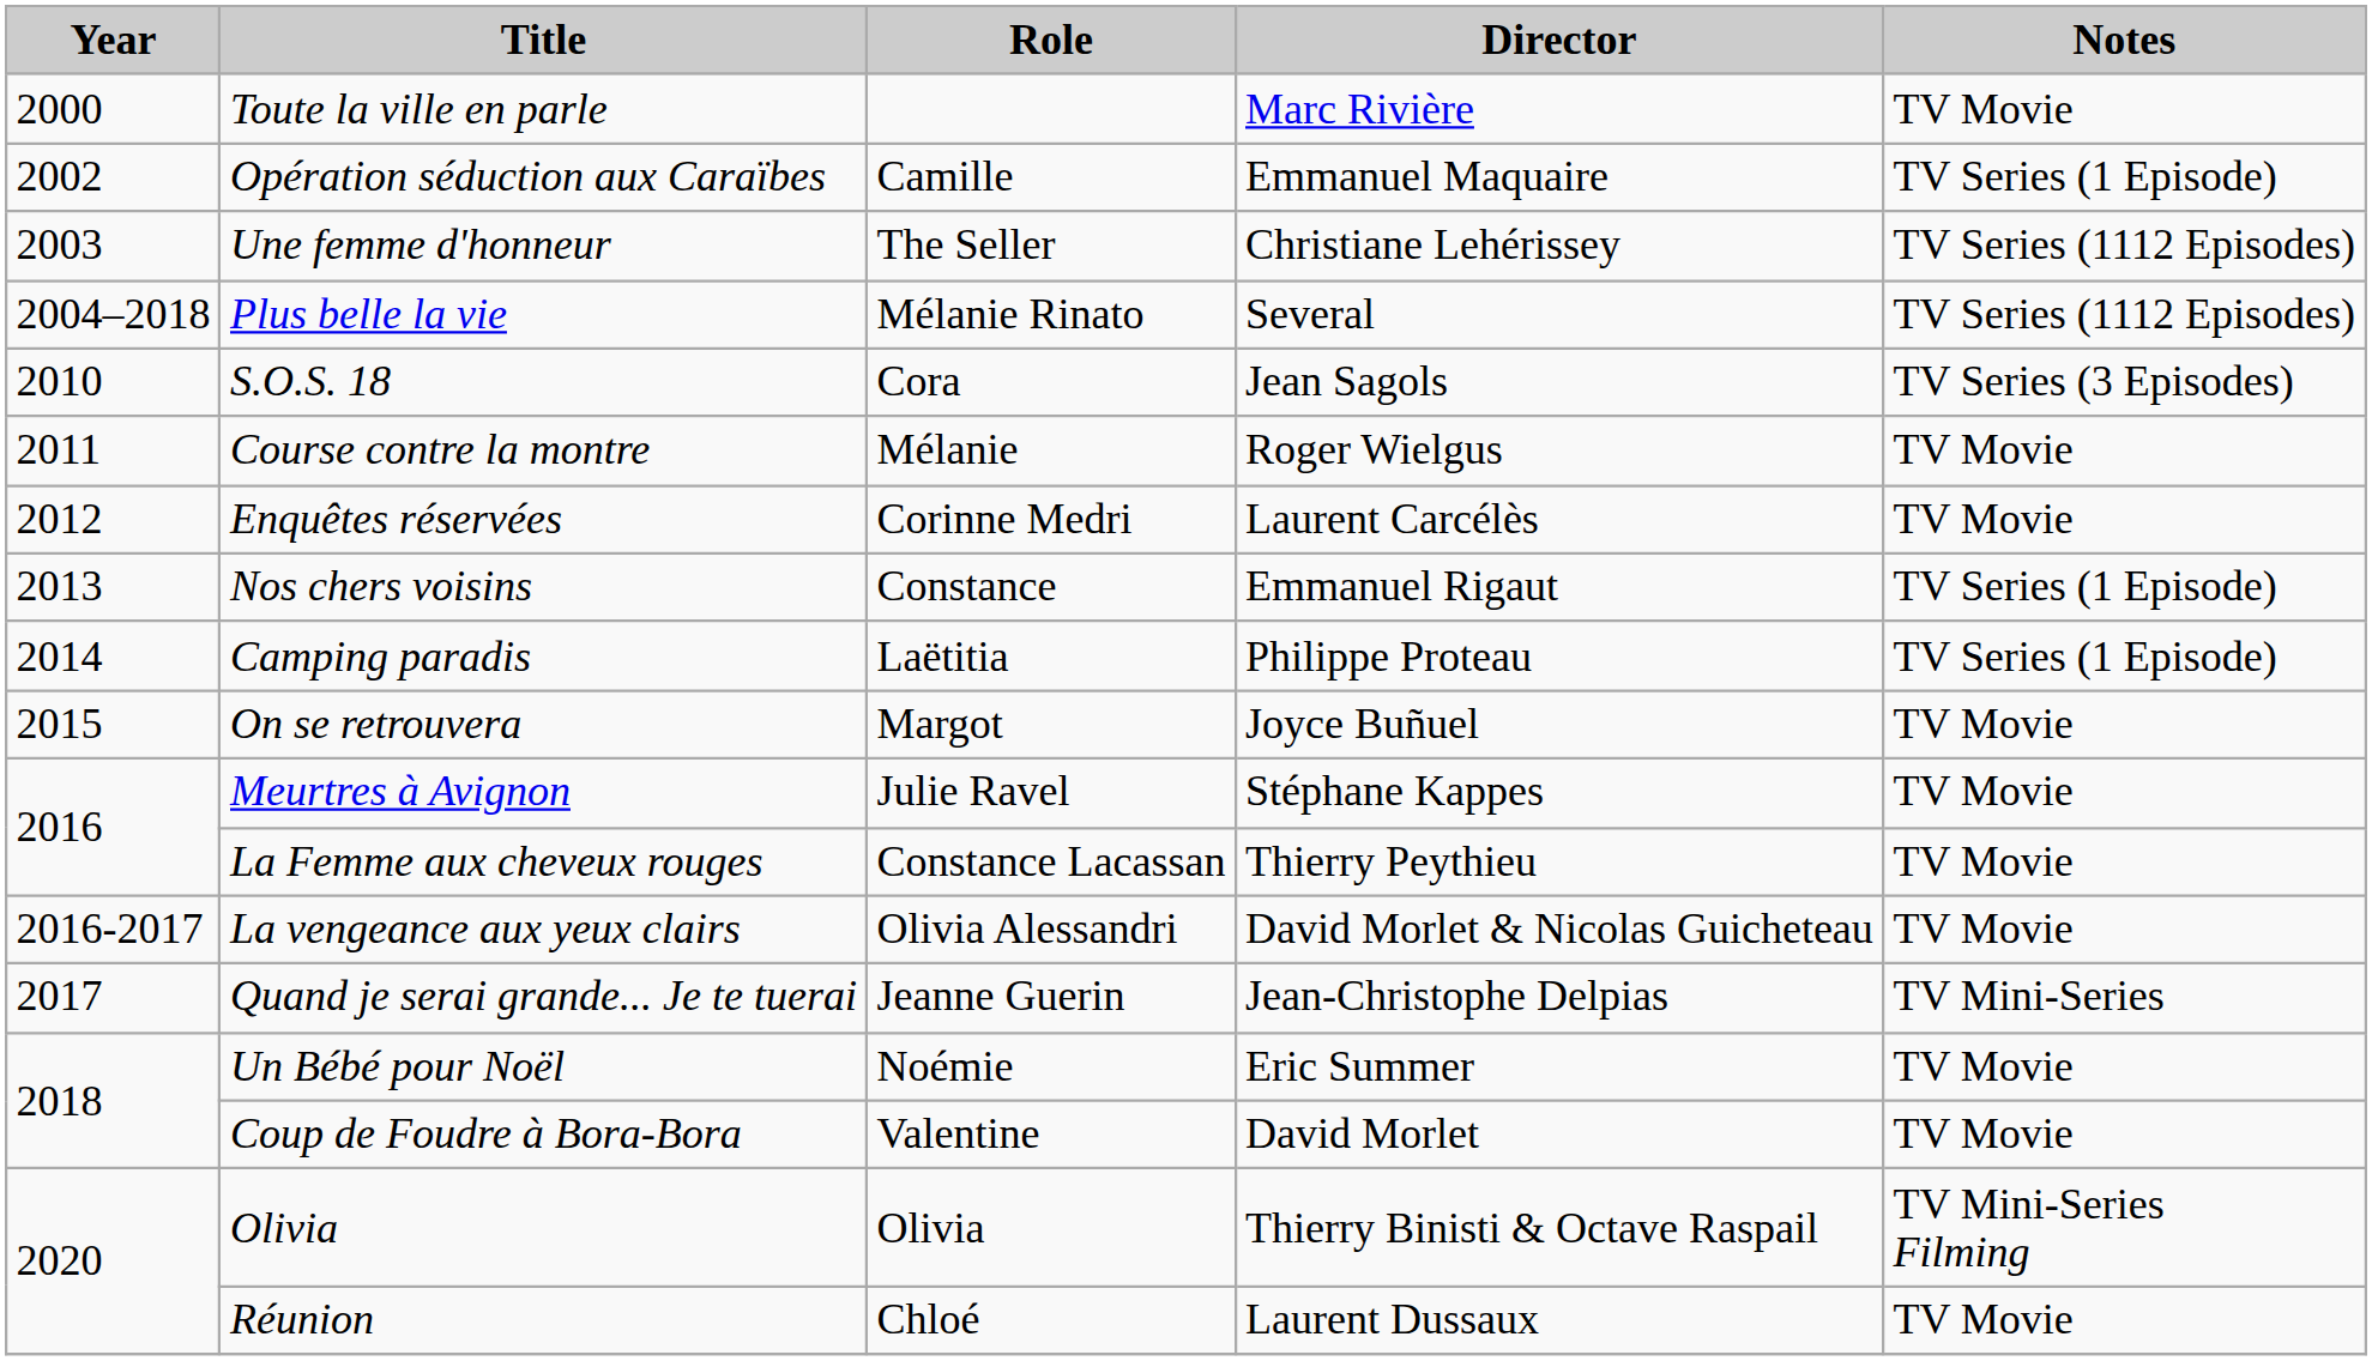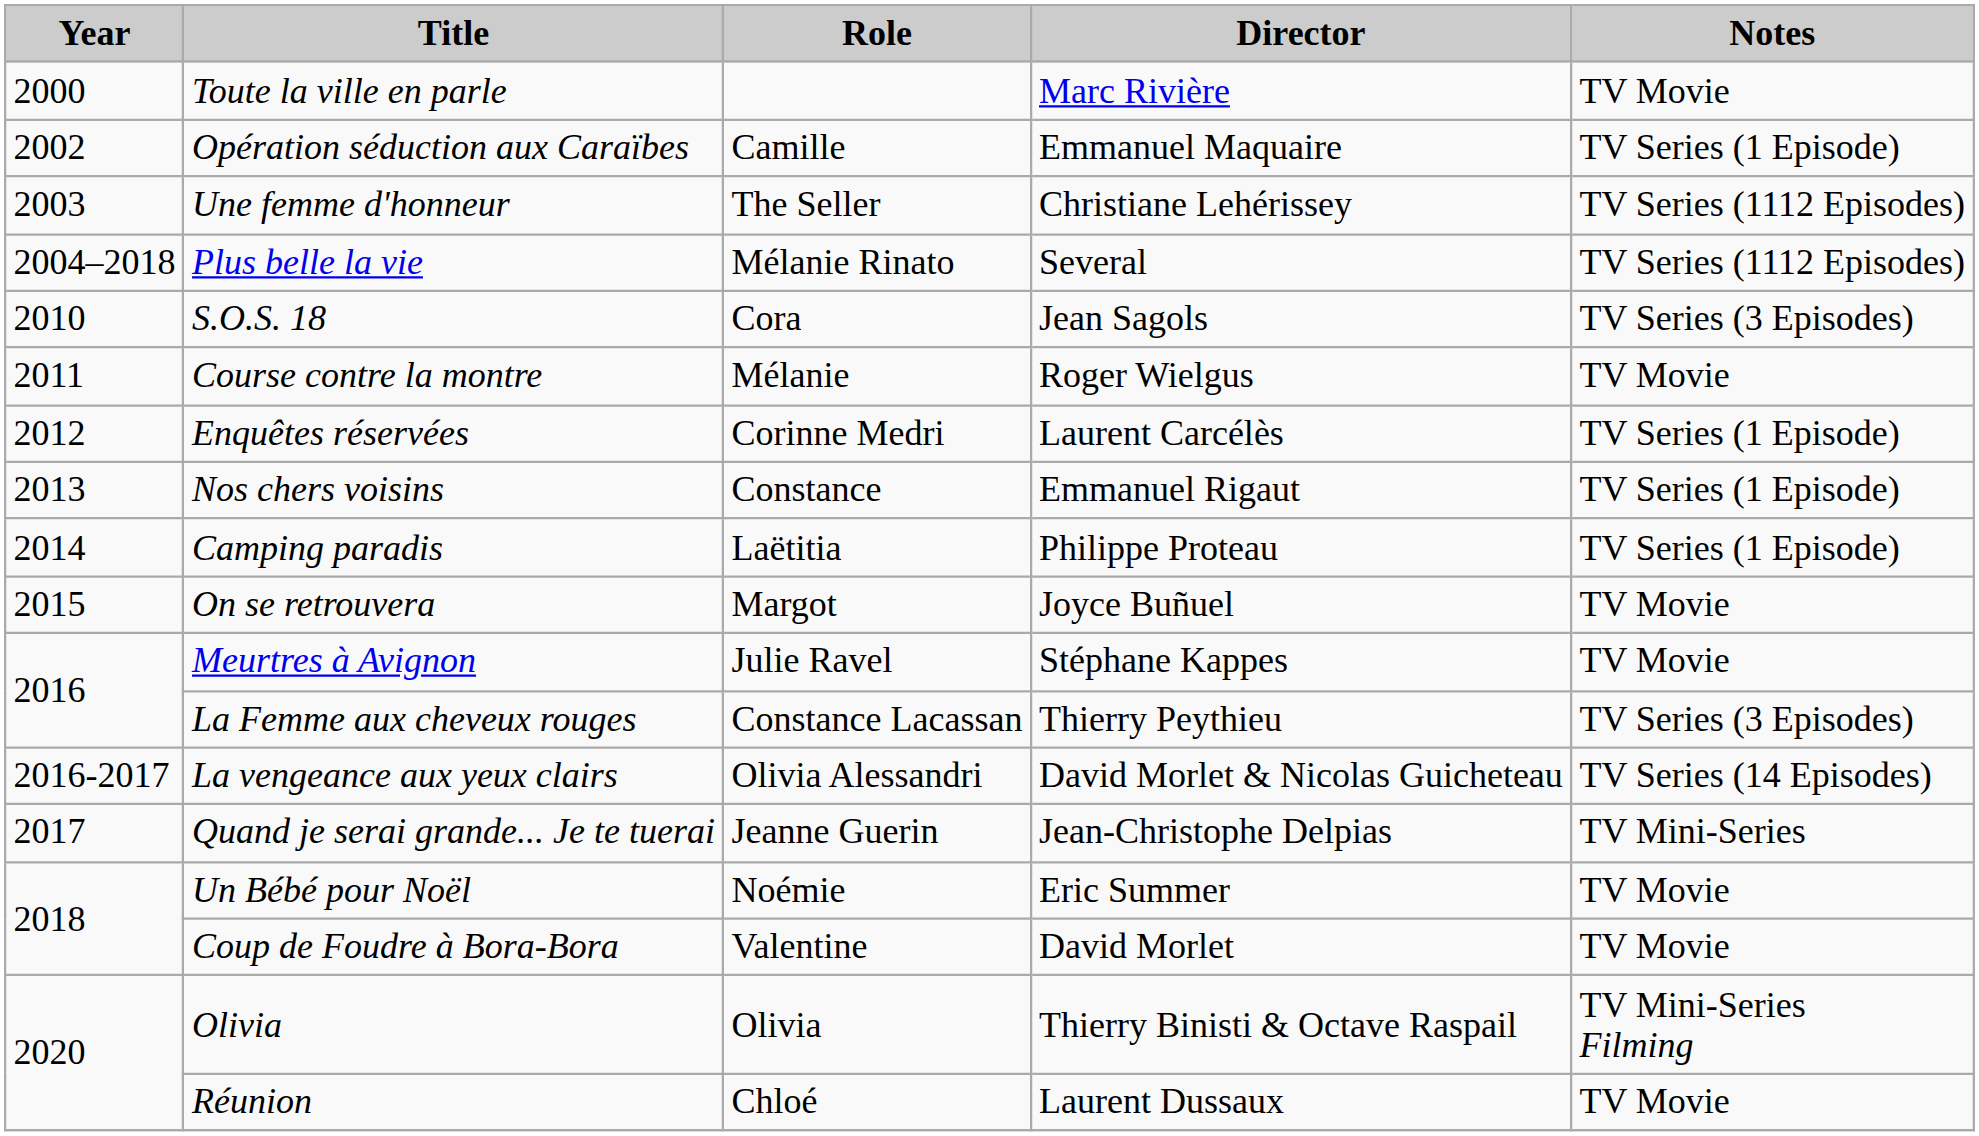Enquêtes réservées | Notes: TV Movie -> TV Series (1 Episode)
La Femme aux cheveux rouges | Notes: TV Movie -> TV Series (3 Episodes)
La vengeance aux yeux clairs | Notes: TV Movie -> TV Series (14 Episodes)
